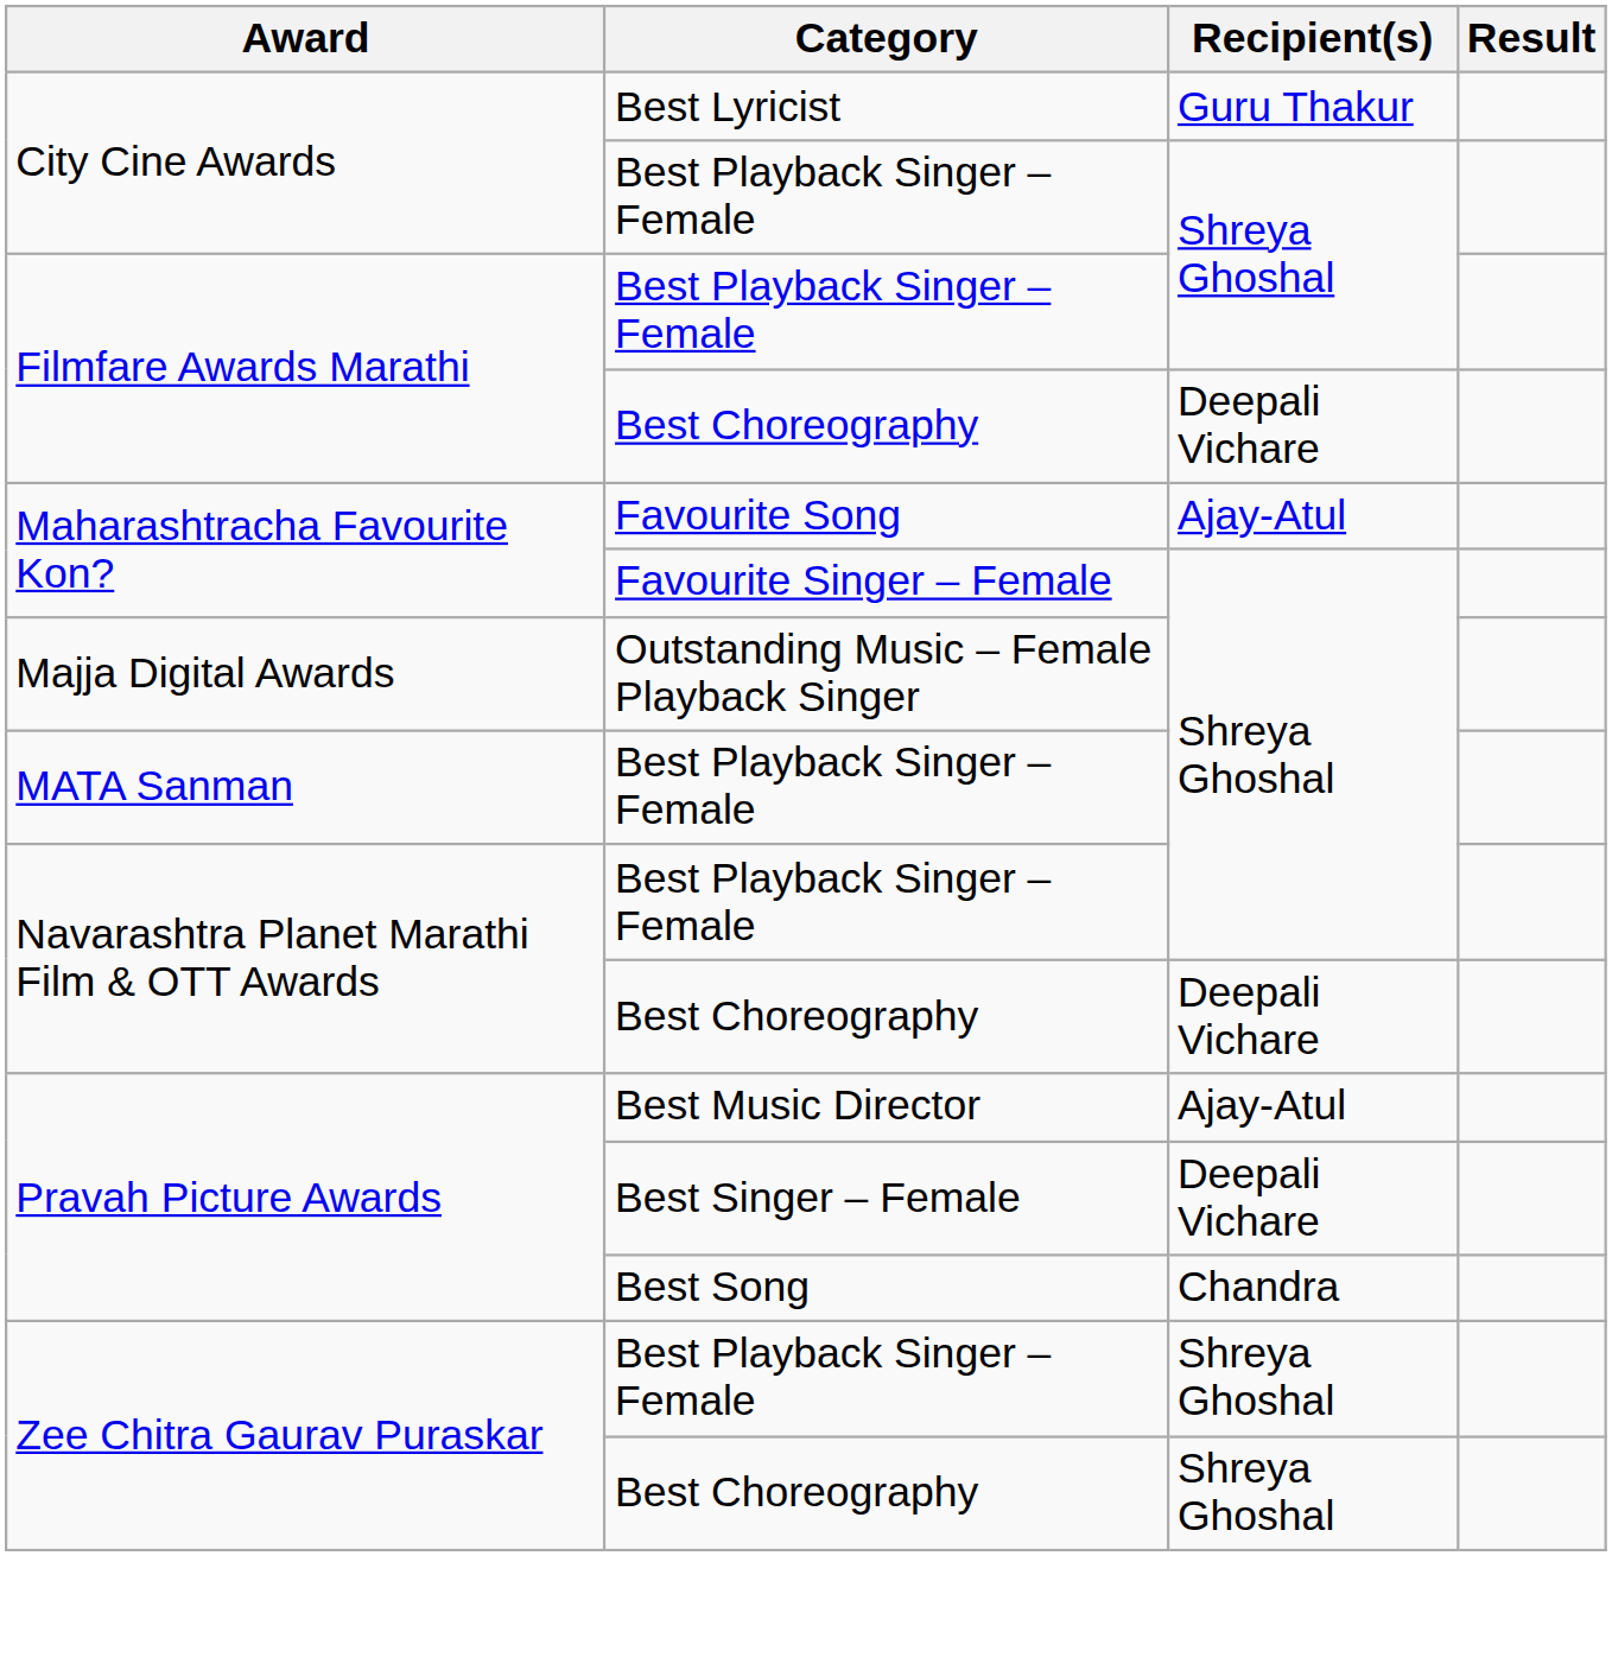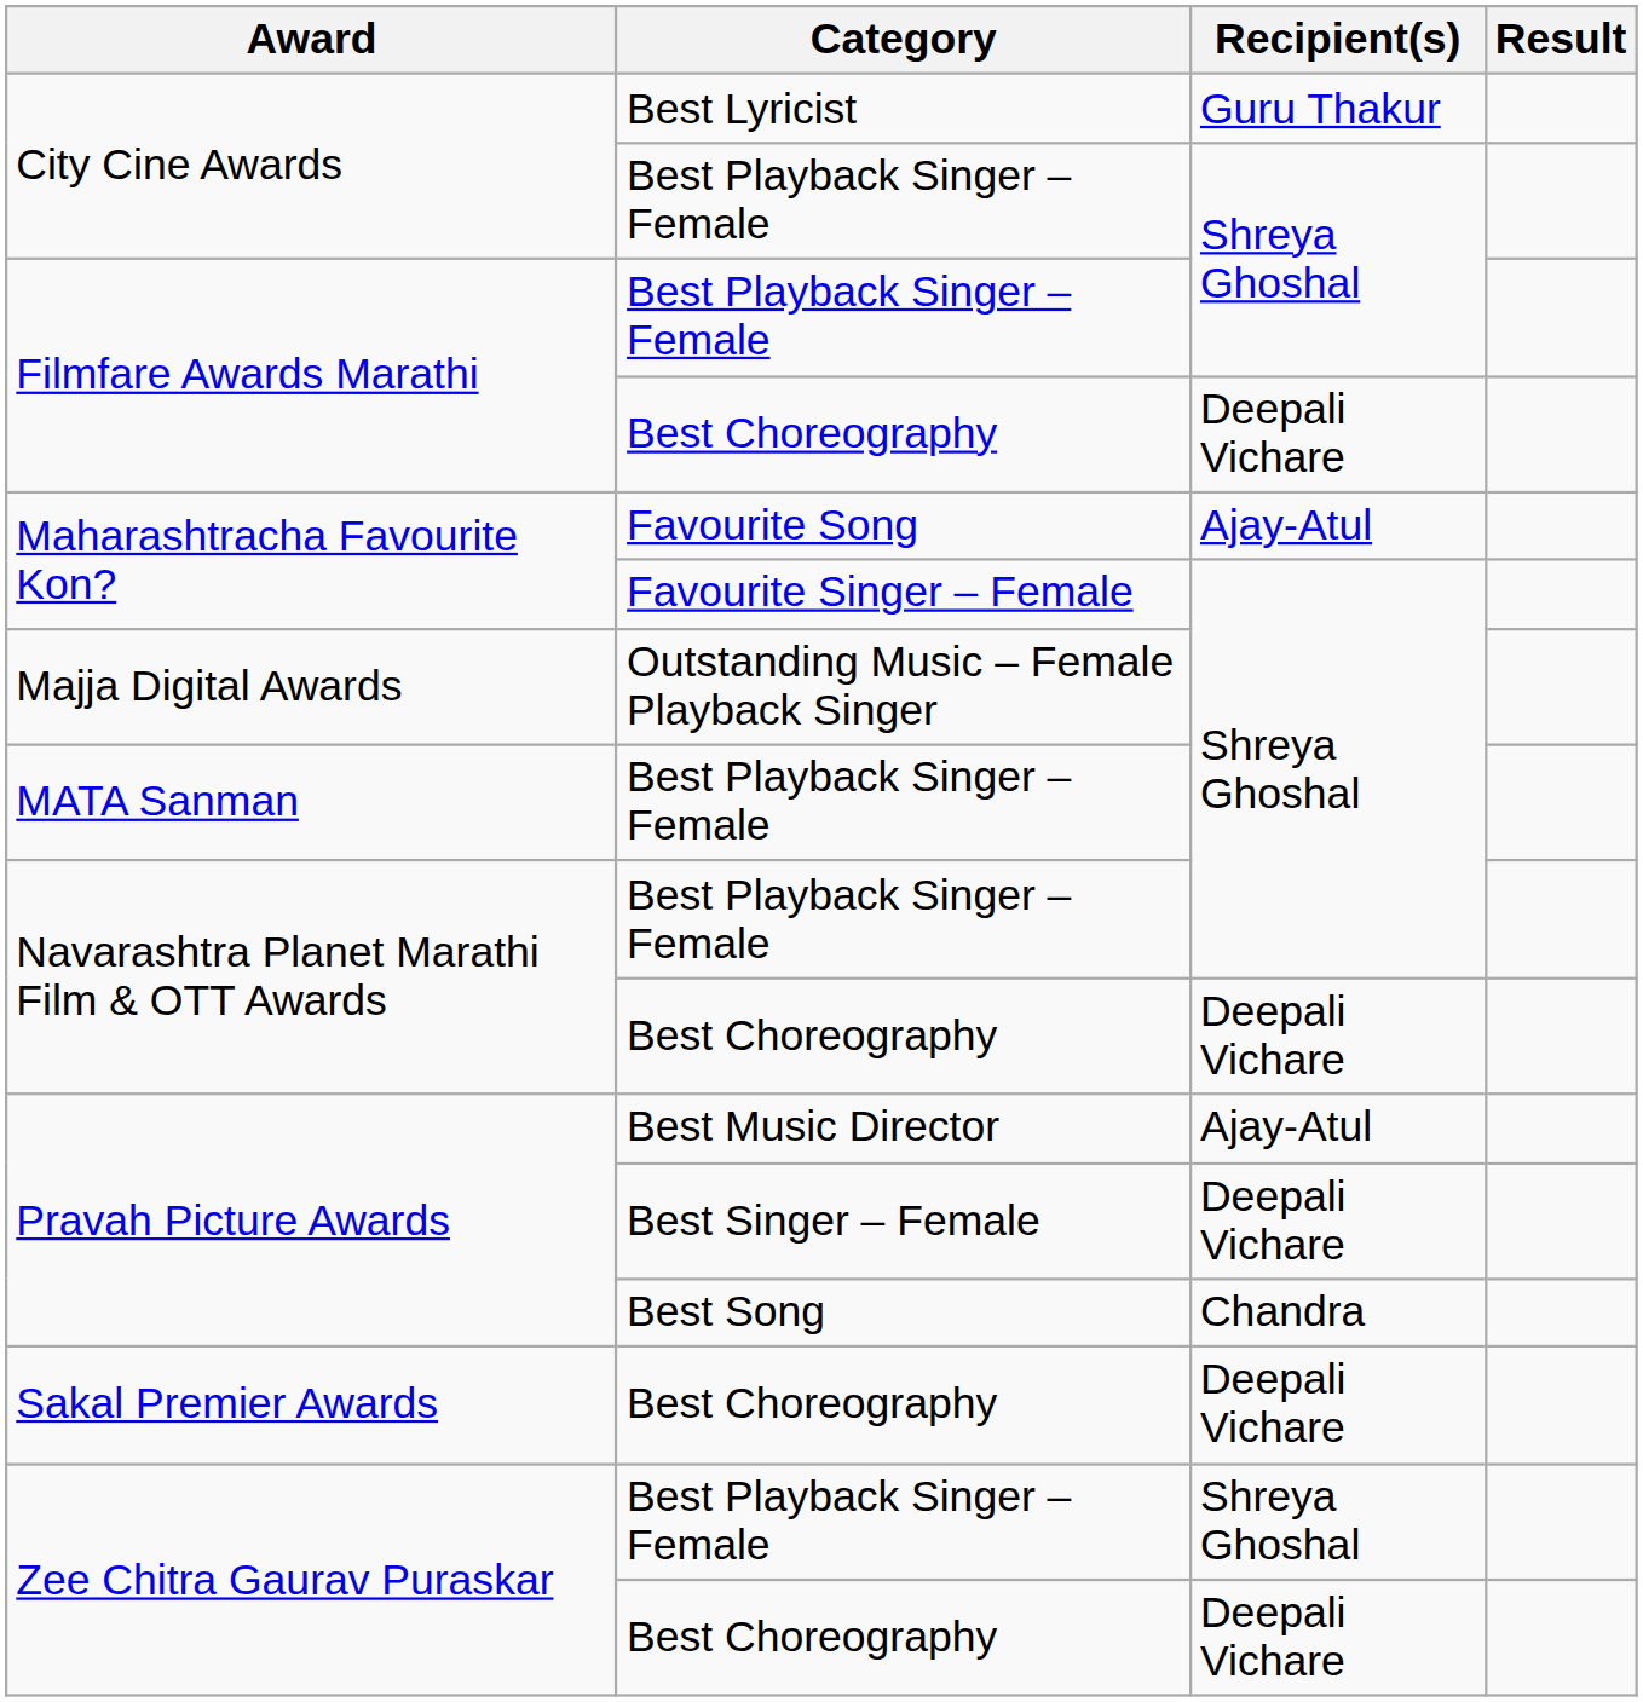+ row: Sakal Premier Awards | Best Choreography | Deepali Vichare
Zee Chitra Gaurav Puraskar / Best Choreography | Recipient(s): Shreya Ghoshal -> Deepali Vichare
